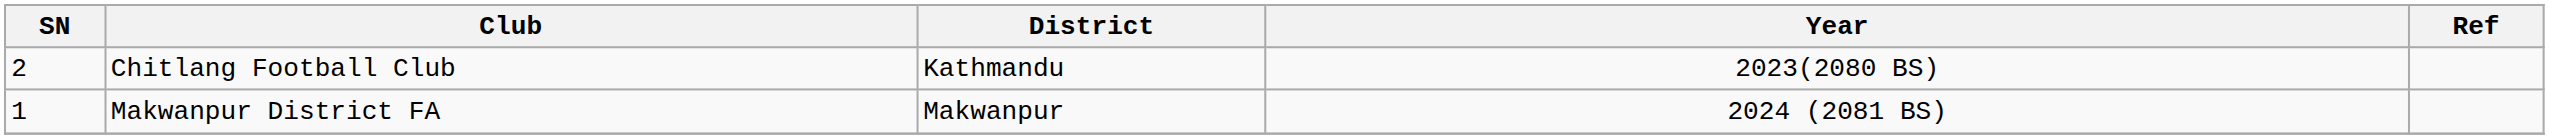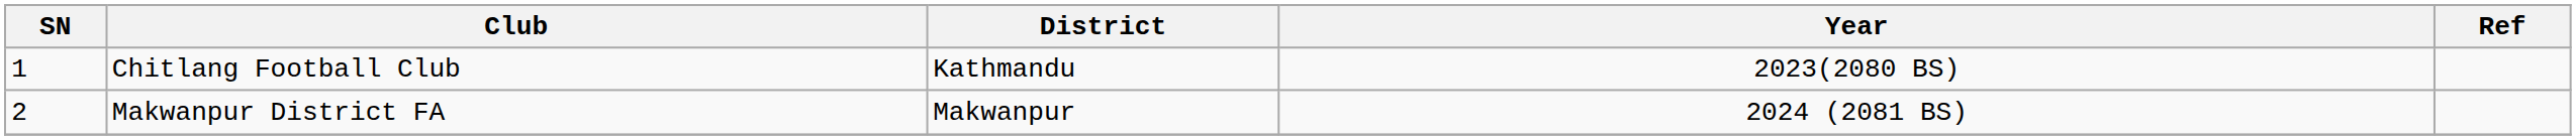Chitlang Football Club | SN: 2 -> 1
Makwanpur District FA | SN: 1 -> 2
